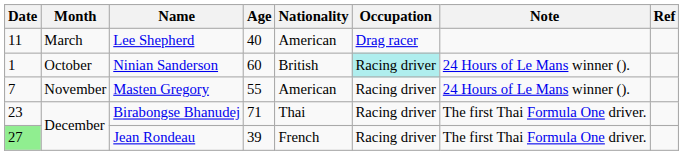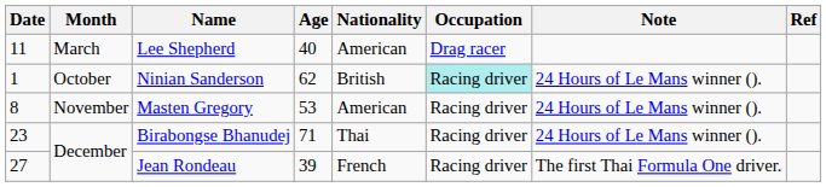Ninian Sanderson | Age: 60 -> 62
Masten Gregory | Date: 7 -> 8
Masten Gregory | Age: 55 -> 53
Birabongse Bhanudej | Note: The first Thai Formula One driver. -> 24 Hours of Le Mans winner ().
Jean Rondeau | Date: lightgreen background -> no background
